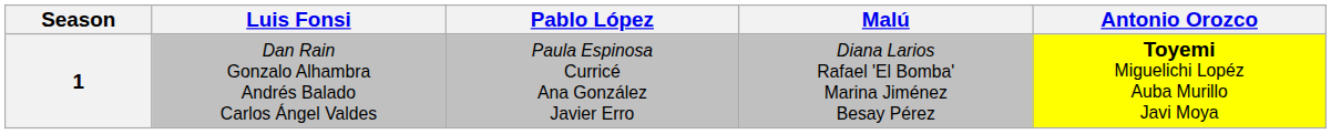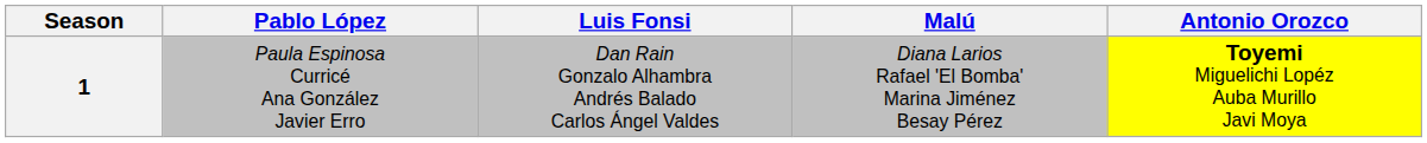columns swapped: Luis Fonsi <-> Pablo López
